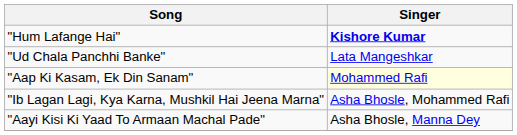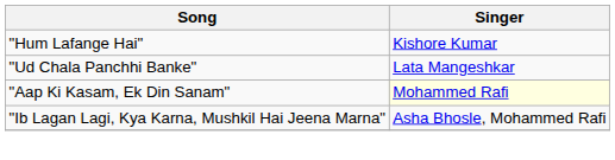"Hum Lafange Hai" | Singer: bold -> normal
- row: "Aayi Kisi Ki Yaad To Armaan Machal Pade" | Asha Bhosle, Manna Dey
